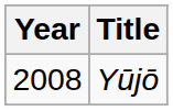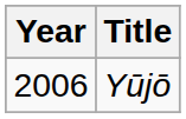Yūjō | Year: 2008 -> 2006
